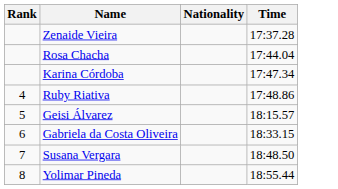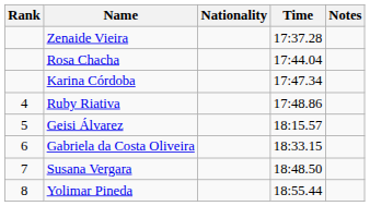+ column: Notes
